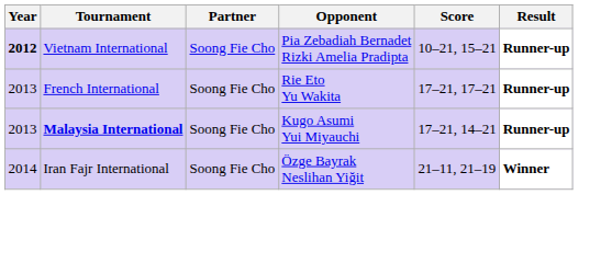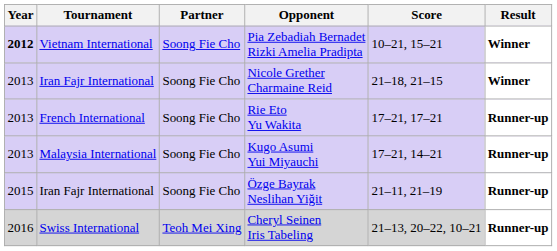Pia Zebadiah Bernadet Rizki Amelia Pradipta | Result: Runner-up -> Winner
+ row: 2013 | Iran Fajr International | Soong Fie Cho | Nicole Grether Charmaine Reid | 21–18, 21–15 | Winner
Kugo Asumi Yui Miyauchi | Tournament: bold -> normal
Özge Bayrak Neslihan Yiğit | Year: 2014 -> 2015
Özge Bayrak Neslihan Yiğit | Result: Winner -> Runner-up
+ row: 2016 | Swiss International | Teoh Mei Xing | Cheryl Seinen Iris Tabeling | 21–13, 20–22, 10–21 | Runner-up
